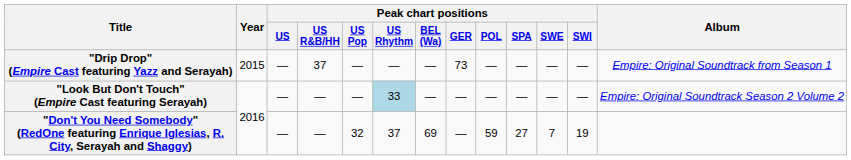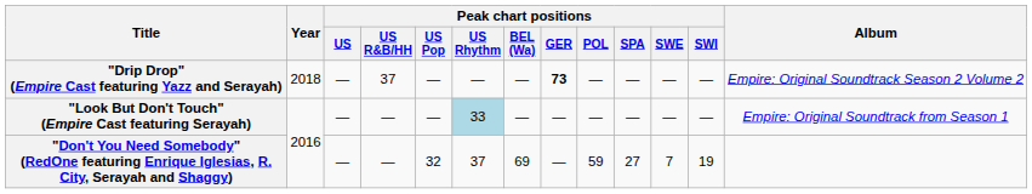"Drip Drop" (Empire Cast featuring Yazz and Serayah) | Year: 2015 -> 2018
"Drip Drop" (Empire Cast featuring Yazz and Serayah) | Peak chart positions / GER: normal -> bold
"Drip Drop" (Empire Cast featuring Yazz and Serayah) | Album: Empire: Original Soundtrack from Season 1 -> Empire: Original Soundtrack Season 2 Volume 2
"Look But Don't Touch" (Empire Cast featuring Serayah) | Album: Empire: Original Soundtrack Season 2 Volume 2 -> Empire: Original Soundtrack from Season 1
